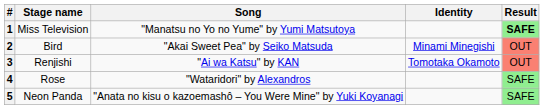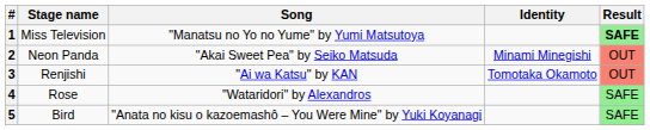2 | Stage name: Bird -> Neon Panda
5 | Stage name: Neon Panda -> Bird
